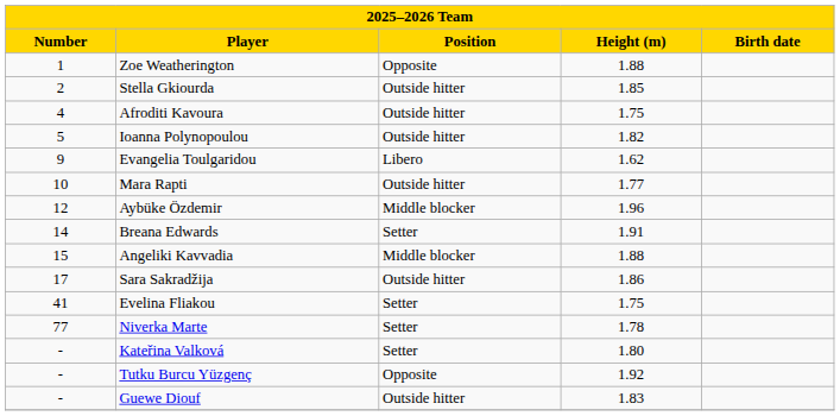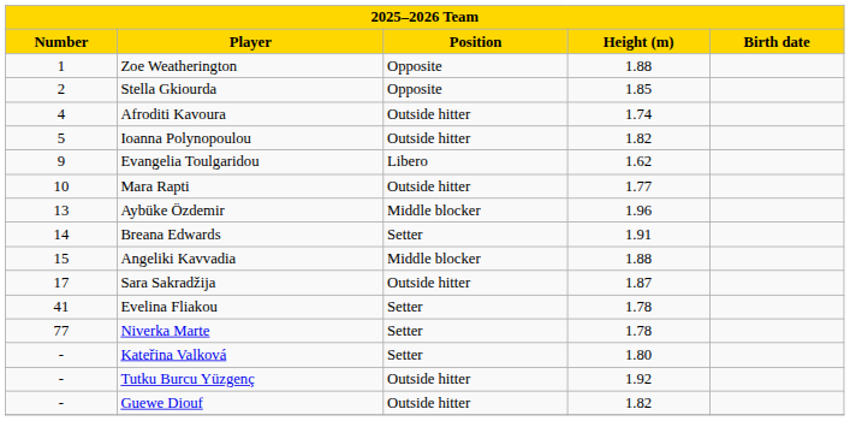Stella Gkiourda | Position: Outside hitter -> Opposite
Afroditi Kavoura | Height (m): 1.75 -> 1.74
Aybüke Özdemir | Number: 12 -> 13
Sara Sakradžija | Height (m): 1.86 -> 1.87
Evelina Fliakou | Height (m): 1.75 -> 1.78
Tutku Burcu Yüzgenç | Position: Opposite -> Outside hitter
Guewe Diouf | Height (m): 1.83 -> 1.82
